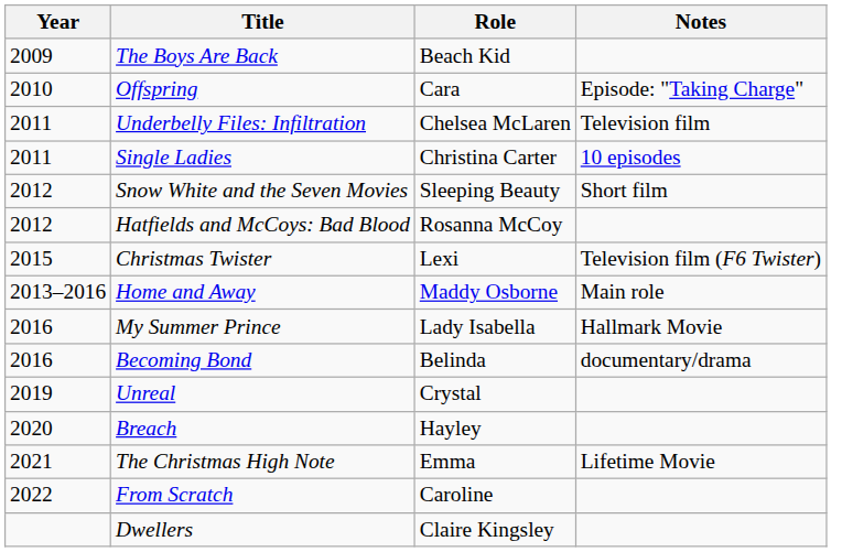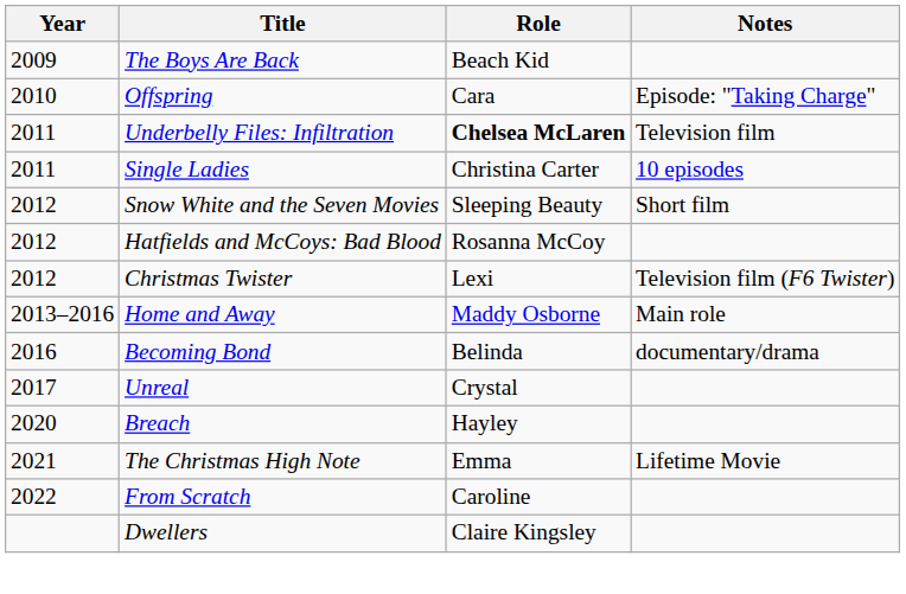Underbelly Files: Infiltration | Role: normal -> bold
Christmas Twister | Year: 2015 -> 2012
- row: 2016 | My Summer Prince | Lady Isabella | Hallmark Movie
Unreal | Year: 2019 -> 2017
